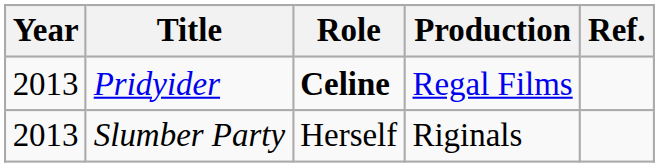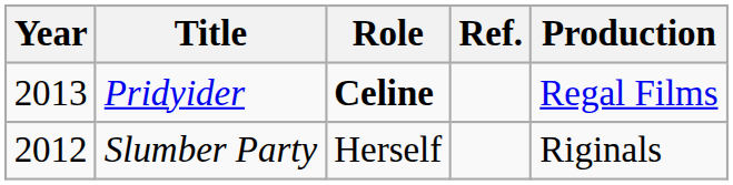columns swapped: Production <-> Ref.
Slumber Party | Year: 2013 -> 2012
